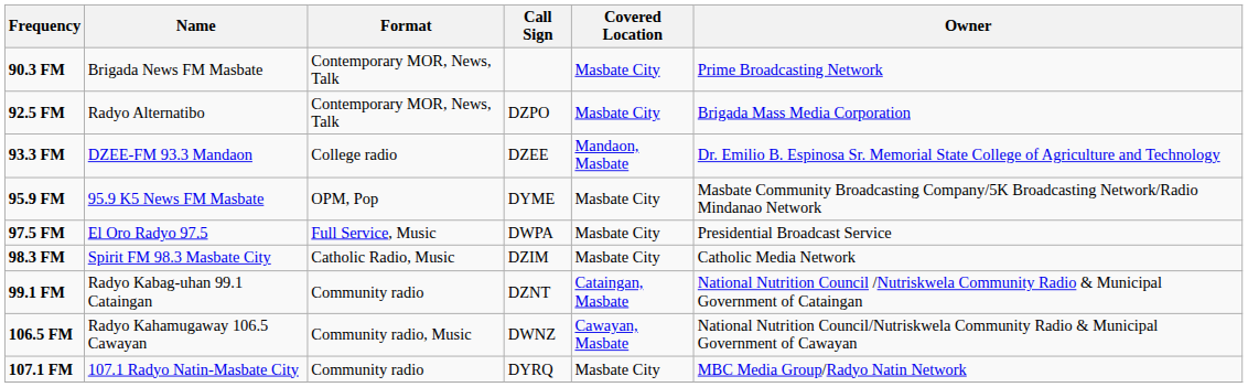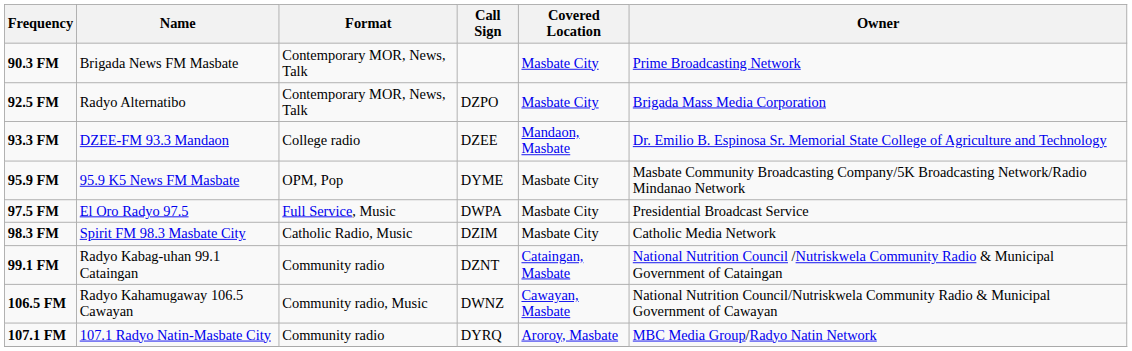107.1 FM | Covered Location: Masbate City -> Aroroy, Masbate
